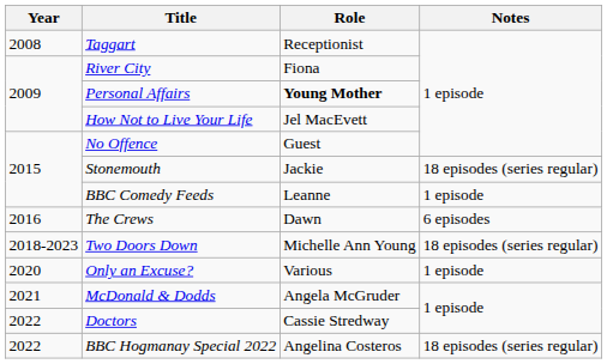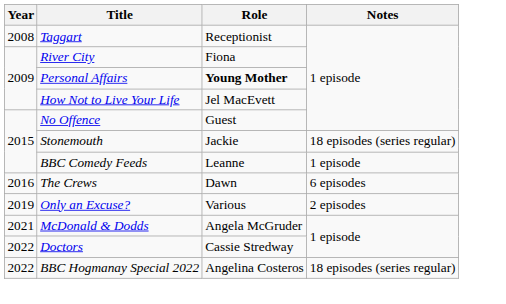- row: 2018-2023 | Two Doors Down | Michelle Ann Young | 18 episodes (series regular)
Only an Excuse? | Year: 2020 -> 2019
Only an Excuse? | Notes: 1 episode -> 2 episodes
